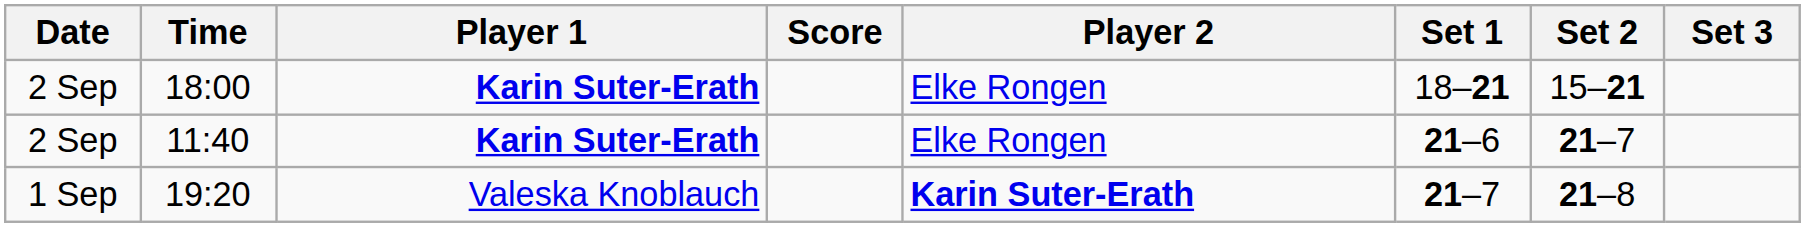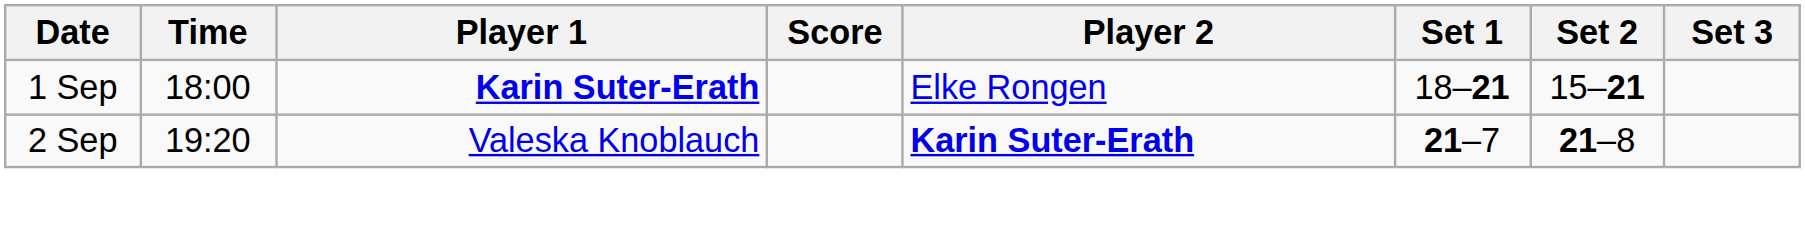18:00 | Date: 2 Sep -> 1 Sep
- row: 2 Sep | 11:40 | Karin Suter-Erath | Elke Rongen | 21–6 | 21–7
19:20 | Date: 1 Sep -> 2 Sep
